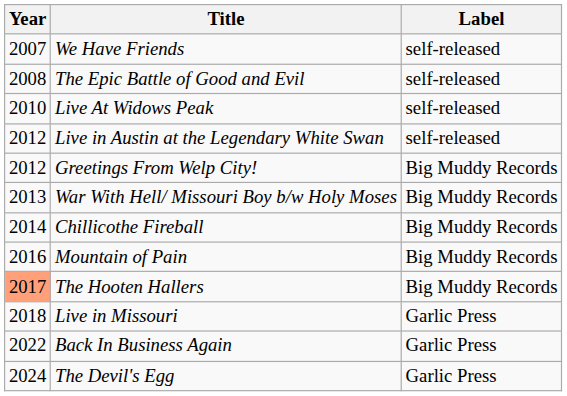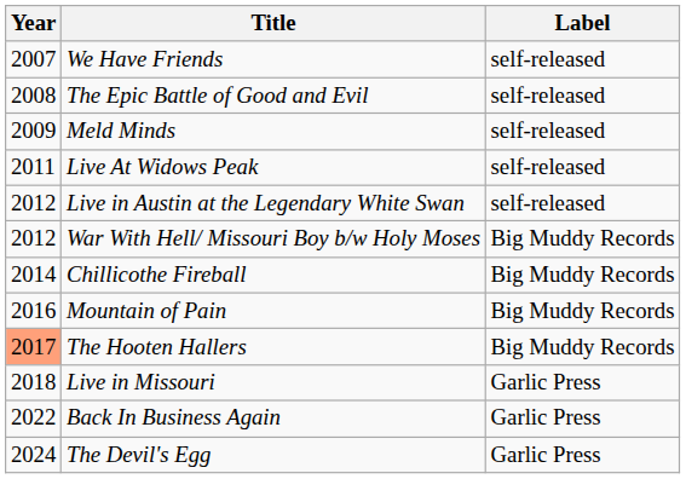+ row: 2009 | Meld Minds | self-released
Live At Widows Peak | Year: 2010 -> 2011
- row: 2012 | Greetings From Welp City! | Big Muddy Records
War With Hell/ Missouri Boy b/w Holy Moses | Year: 2013 -> 2012
